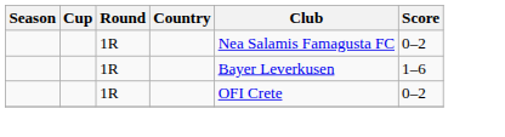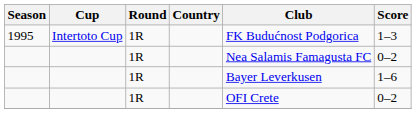+ row: 1995 | Intertoto Cup | 1R | FK Budućnost Podgorica | 1–3
